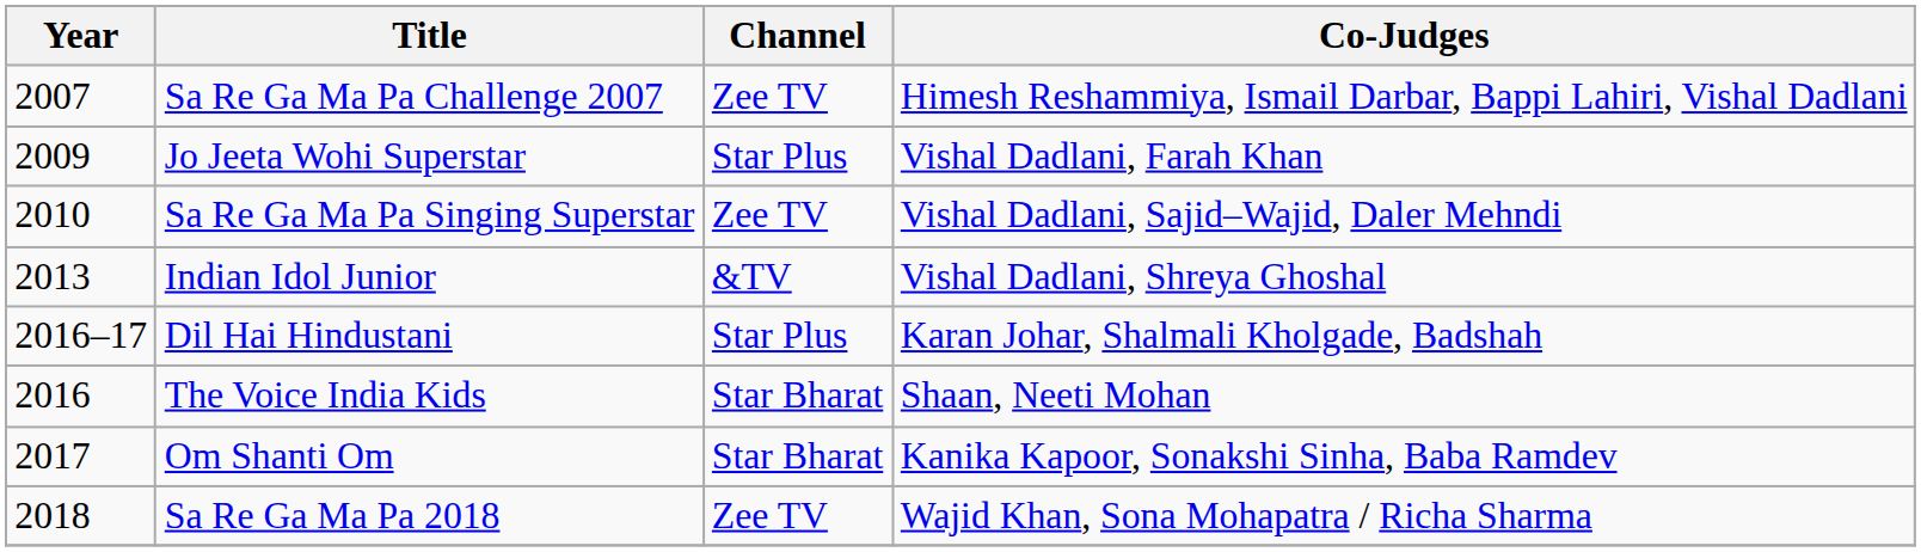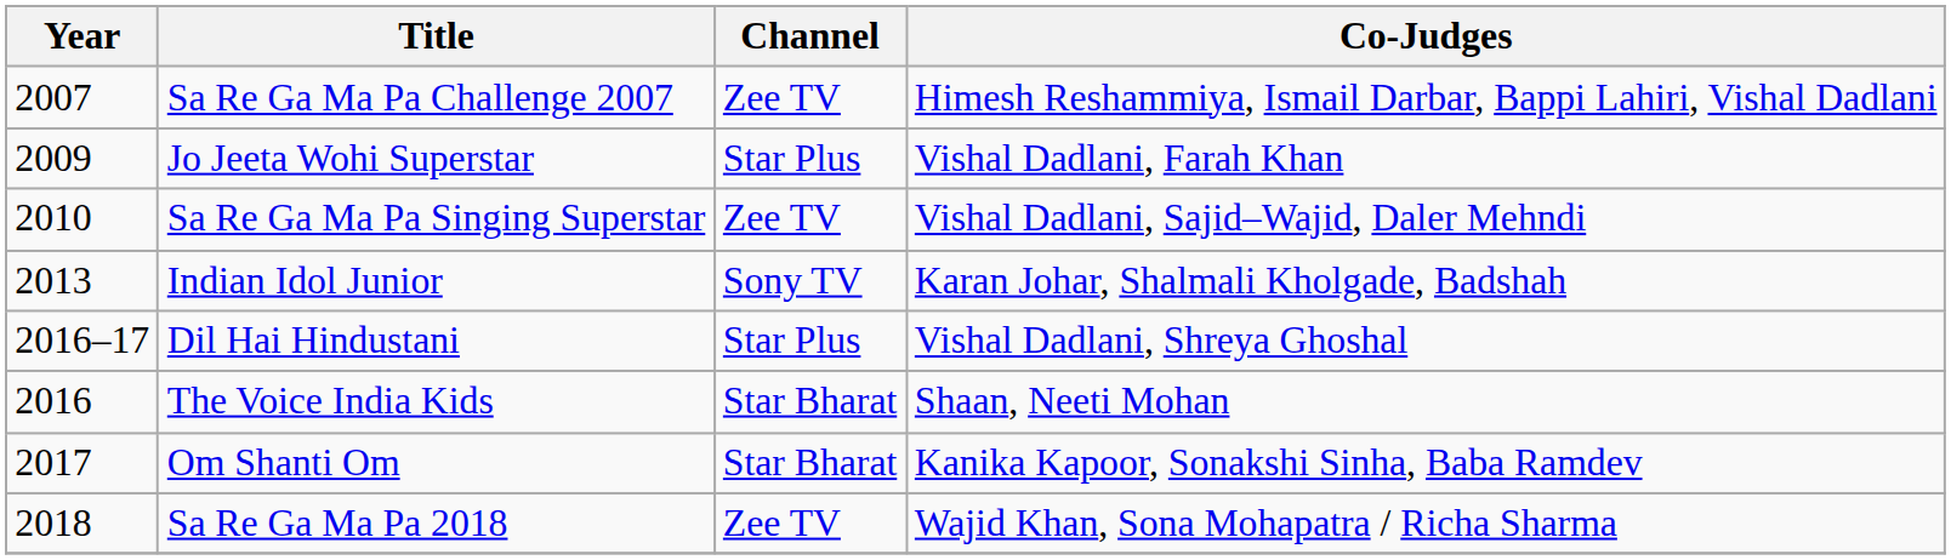Indian Idol Junior | Channel: &TV -> Sony TV
Indian Idol Junior | Co-Judges: Vishal Dadlani, Shreya Ghoshal -> Karan Johar, Shalmali Kholgade, Badshah
Dil Hai Hindustani | Co-Judges: Karan Johar, Shalmali Kholgade, Badshah -> Vishal Dadlani, Shreya Ghoshal
